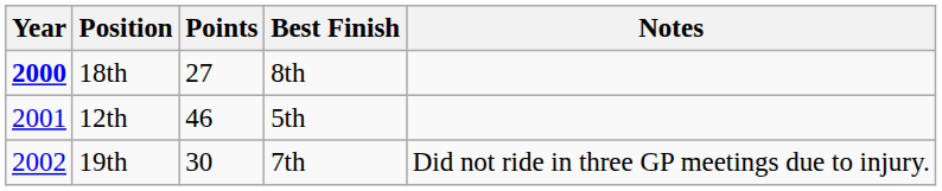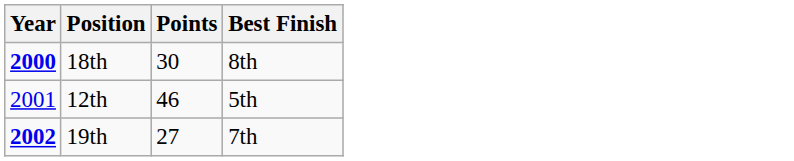- column: Notes | Did not ride in three GP meetings due to injury.
18th | Points: 27 -> 30
19th | Year: normal -> bold
19th | Points: 30 -> 27
